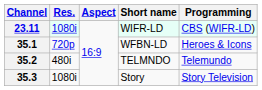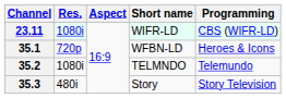35.2 | Res.: 480i -> 1080i
35.3 | Res.: 1080i -> 480i
